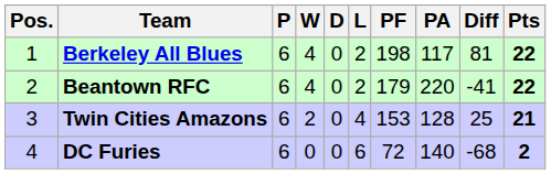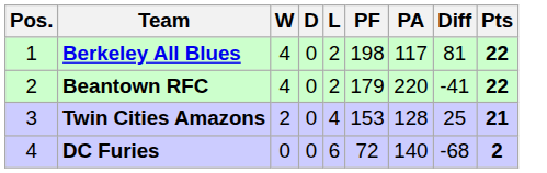- column: P | 6 | 6 | 6 | 6
